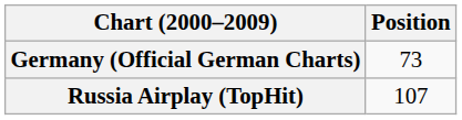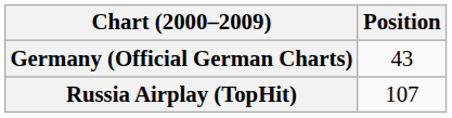Germany (Official German Charts) | Position: 73 -> 43
